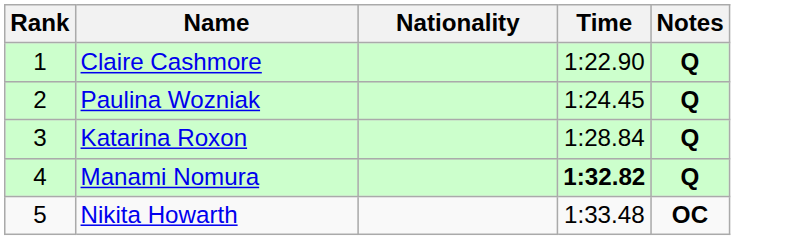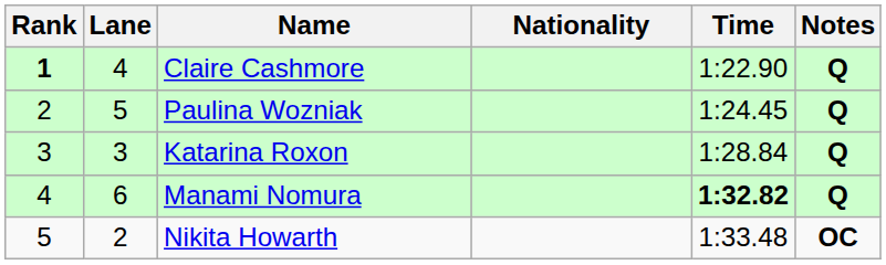+ column: Lane | 4 | 5 | 3 | 6 | 2
Claire Cashmore | Rank: normal -> bold
